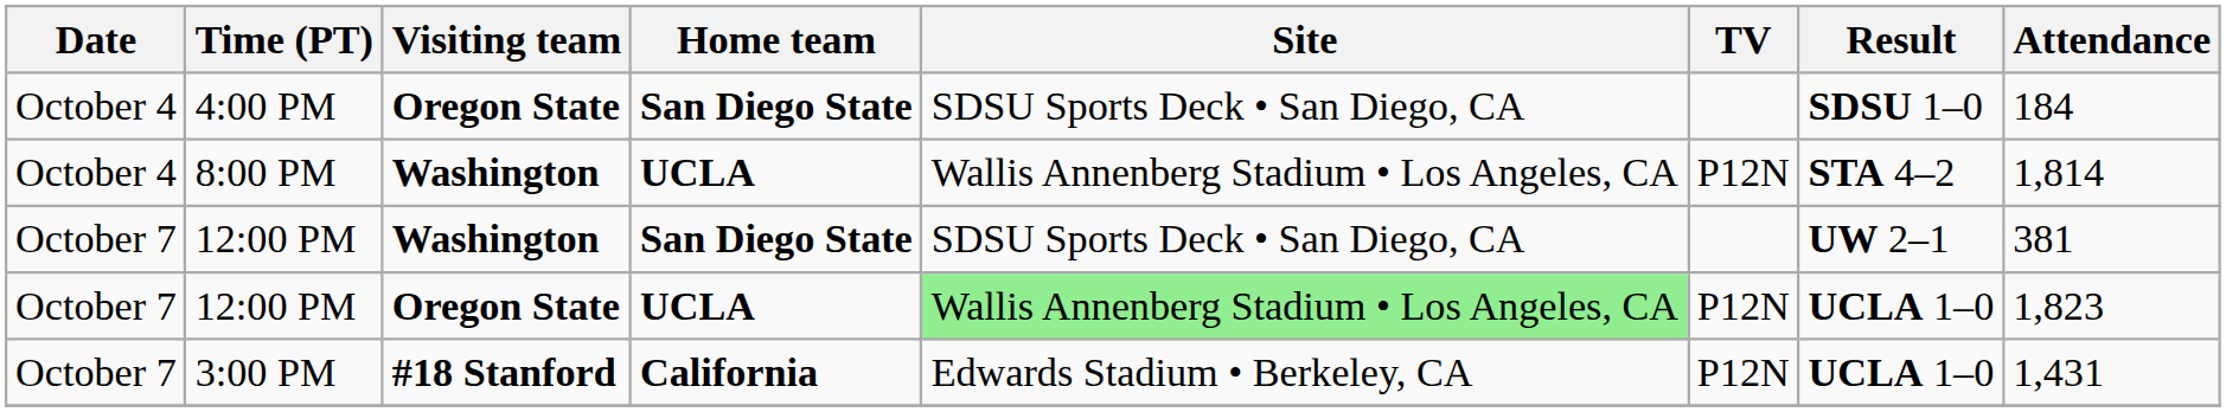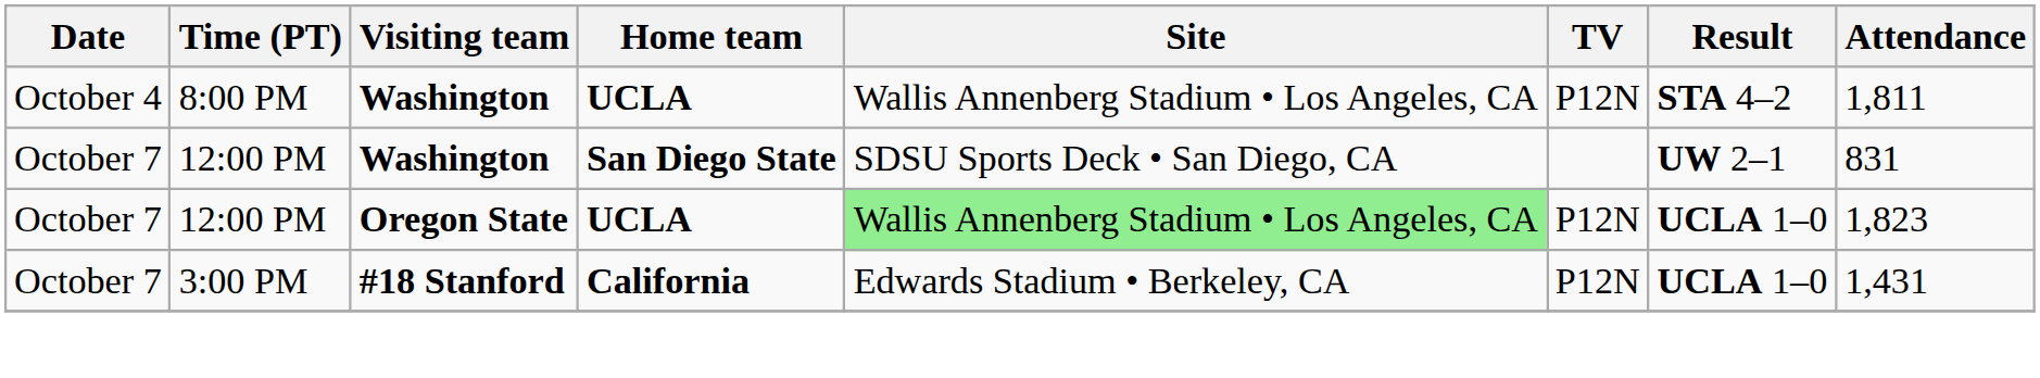- row: October 4 | 4:00 PM | Oregon State | San Diego State | SDSU Sports Deck • San Diego, CA | SDSU 1–0 | 184
8:00 PM | Attendance: 1,814 -> 1,811
12:00 PM / Washington | Attendance: 381 -> 831
